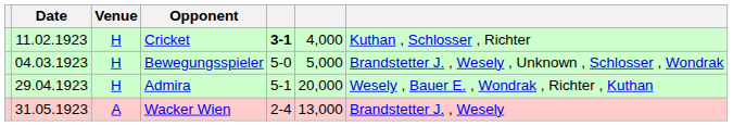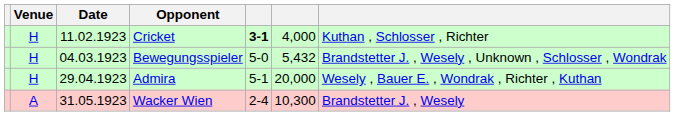columns swapped: Date <-> Venue
Bewegungsspieler | column 6: 5,000 -> 5,432
Wacker Wien | column 6: 13,000 -> 10,300
